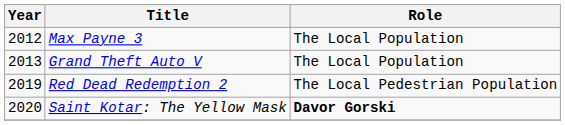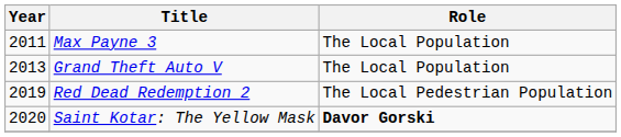Max Payne 3 | Year: 2012 -> 2011
